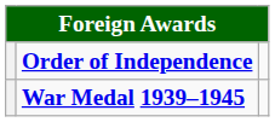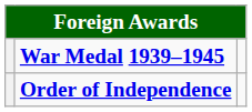rows swapped: War Medal 1939–1945 <-> Order of Independence
